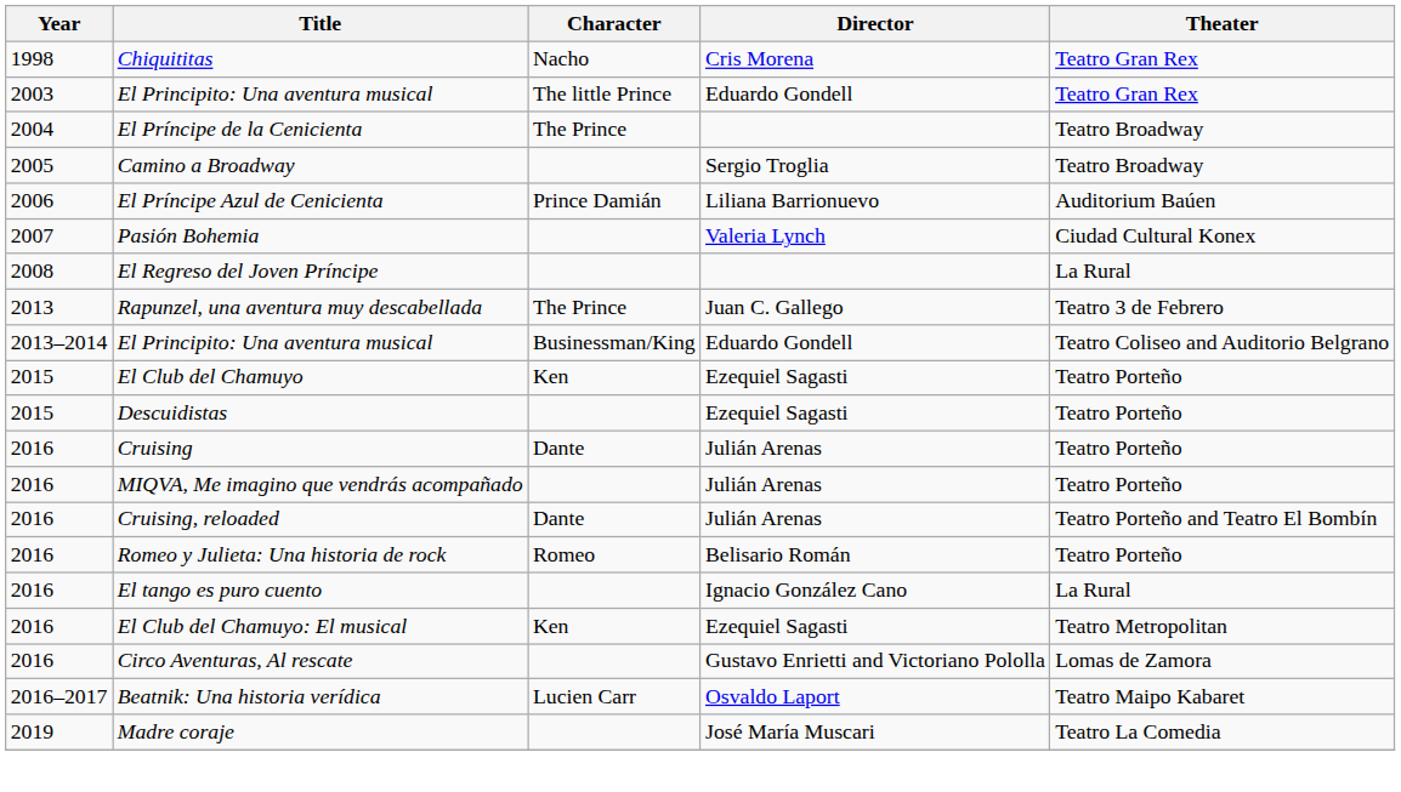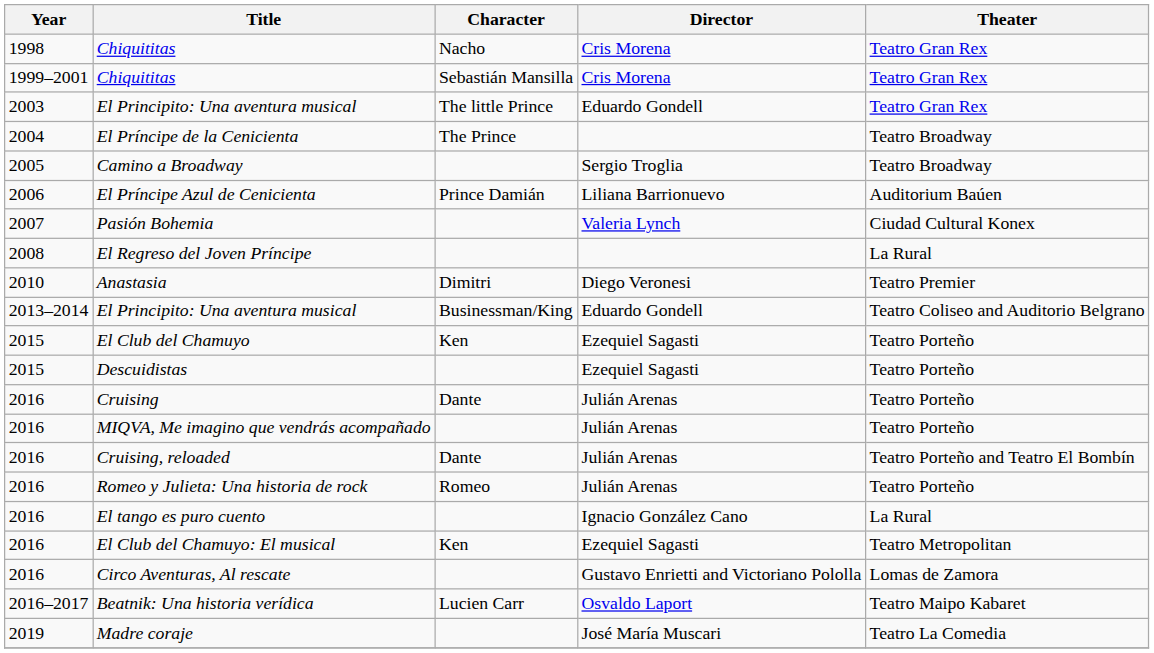+ row: 1999–2001 | Chiquititas | Sebastián Mansilla | Cris Morena | Teatro Gran Rex
+ row: 2010 | Anastasia | Dimitri | Diego Veronesi | Teatro Premier
- row: 2013 | Rapunzel, una aventura muy descabellada | The Prince | Juan C. Gallego | Teatro 3 de Febrero
Romeo y Julieta: Una historia de rock | Director: Belisario Román -> Julián Arenas
